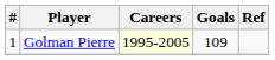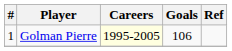Golman Pierre | Goals: 109 -> 106
